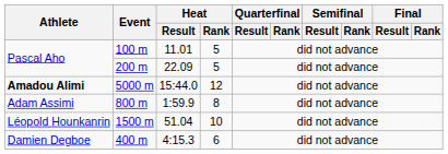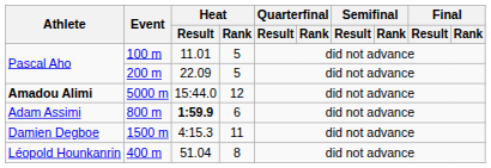800 m | Heat / Result: normal -> bold
800 m | Heat / Rank: 8 -> 6
1500 m | Athlete: Léopold Hounkanrin -> Damien Degboe
1500 m | Heat / Result: 51.04 -> 4:15.3
1500 m | Heat / Rank: 10 -> 11
400 m | Athlete: Damien Degboe -> Léopold Hounkanrin
400 m | Heat / Result: 4:15.3 -> 51.04
400 m | Heat / Rank: 6 -> 8
